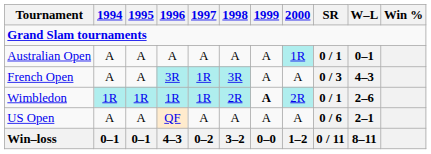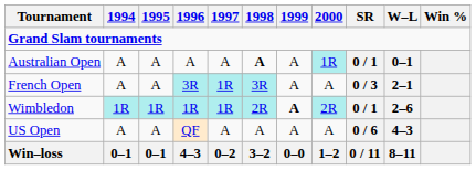Australian Open | 1998: normal -> bold
French Open | W–L: 4–3 -> 2–1
US Open | W–L: 2–1 -> 4–3
